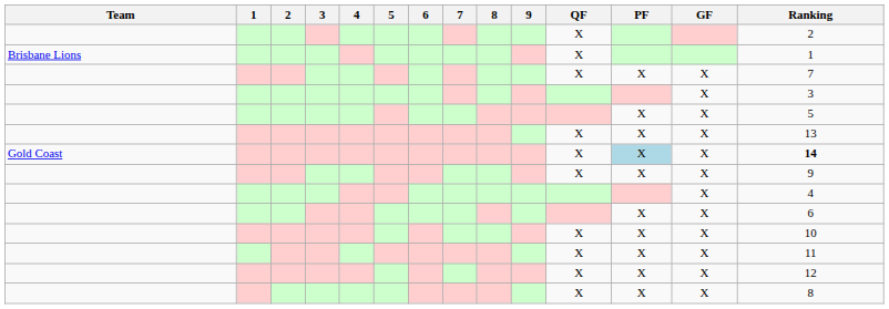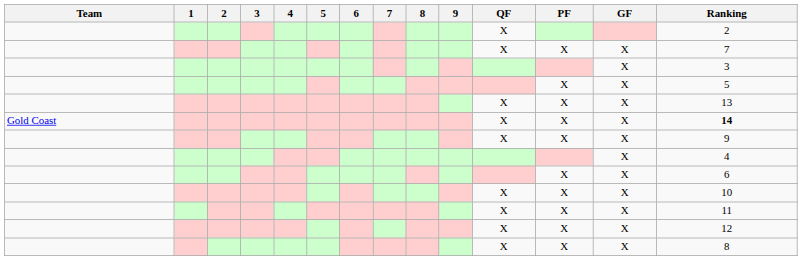- row: Brisbane Lions | X | 1
Gold Coast | PF: lightblue background -> no background
